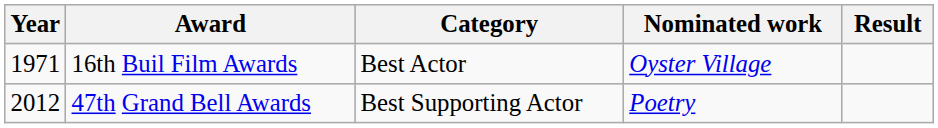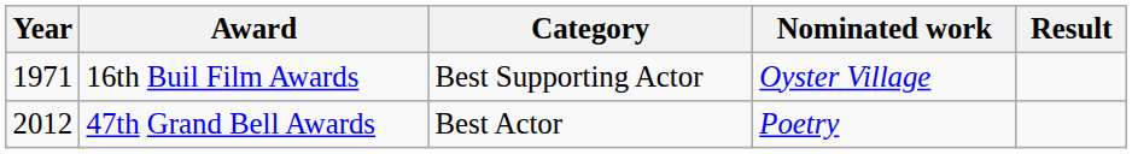16th Buil Film Awards | Category: Best Actor -> Best Supporting Actor
47th Grand Bell Awards | Category: Best Supporting Actor -> Best Actor
